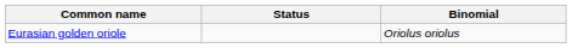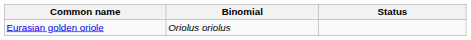columns swapped: Binomial <-> Status
